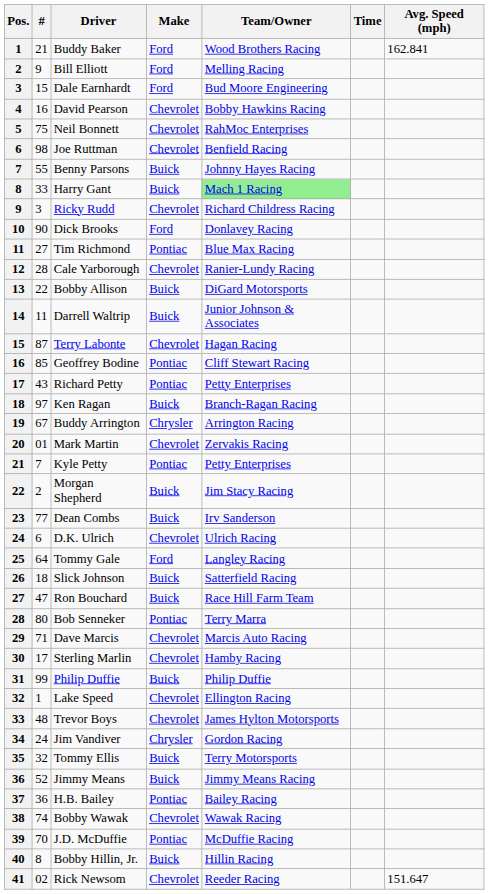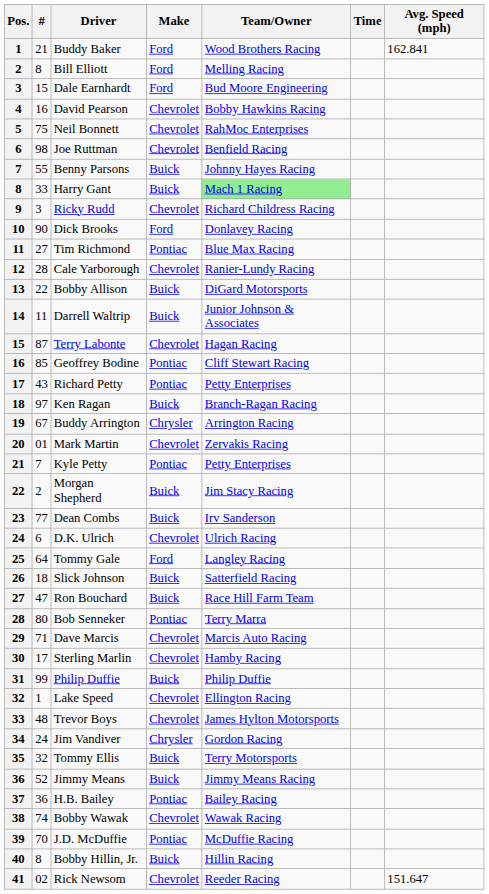Bill Elliott | #: 9 -> 8
